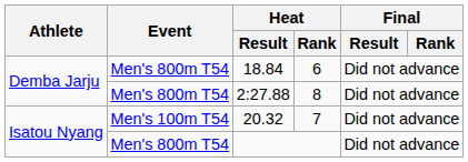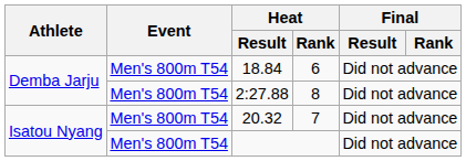20.32 | Event: Men's 100m T54 -> Men's 800m T54
